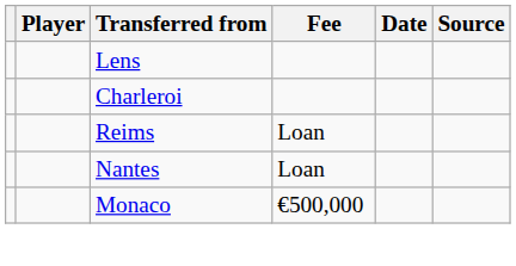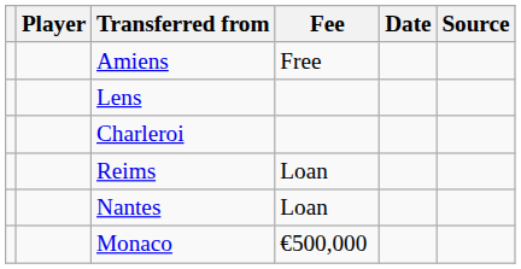+ row: Amiens | Free
